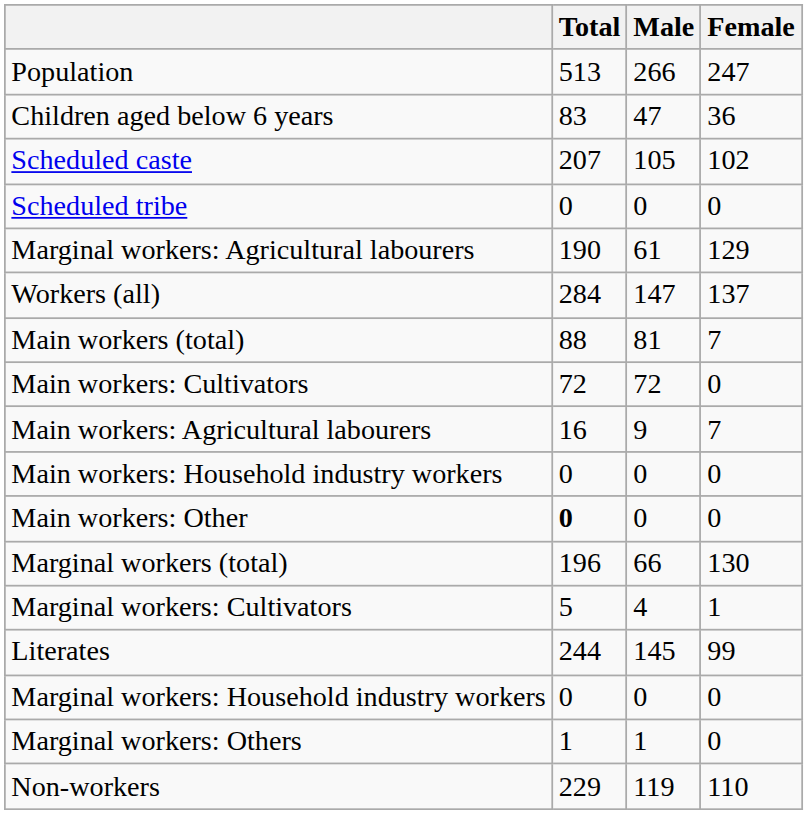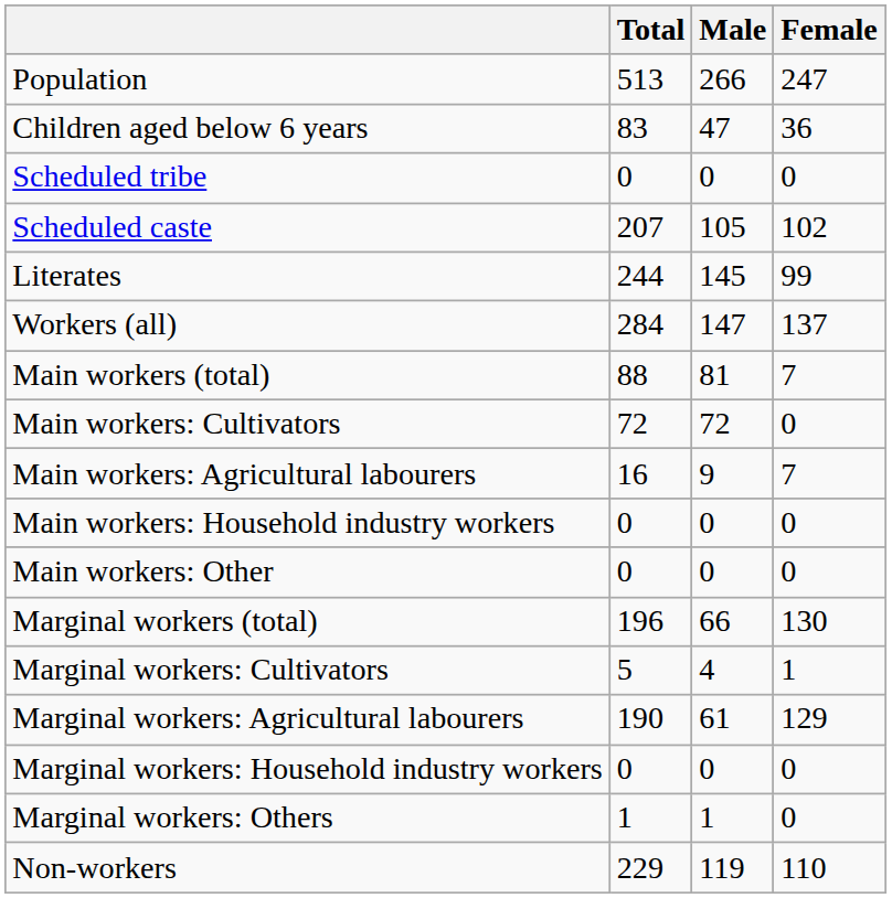rows swapped: Scheduled caste <-> Scheduled tribe
rows swapped: Literates <-> Marginal workers: Agricultural labourers
Main workers: Other | Total: bold -> normal
